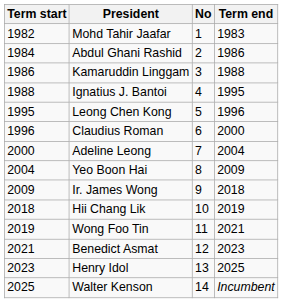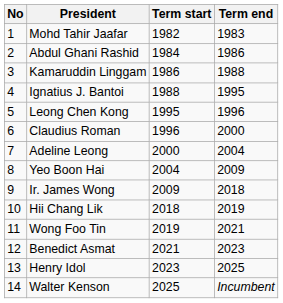columns swapped: No <-> Term start
